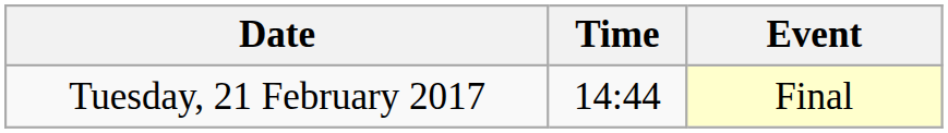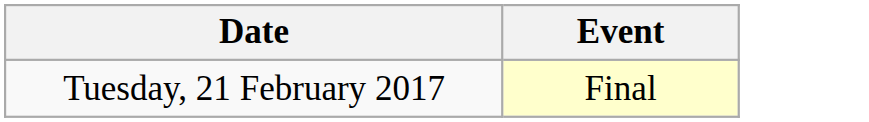- column: Time | 14:44
